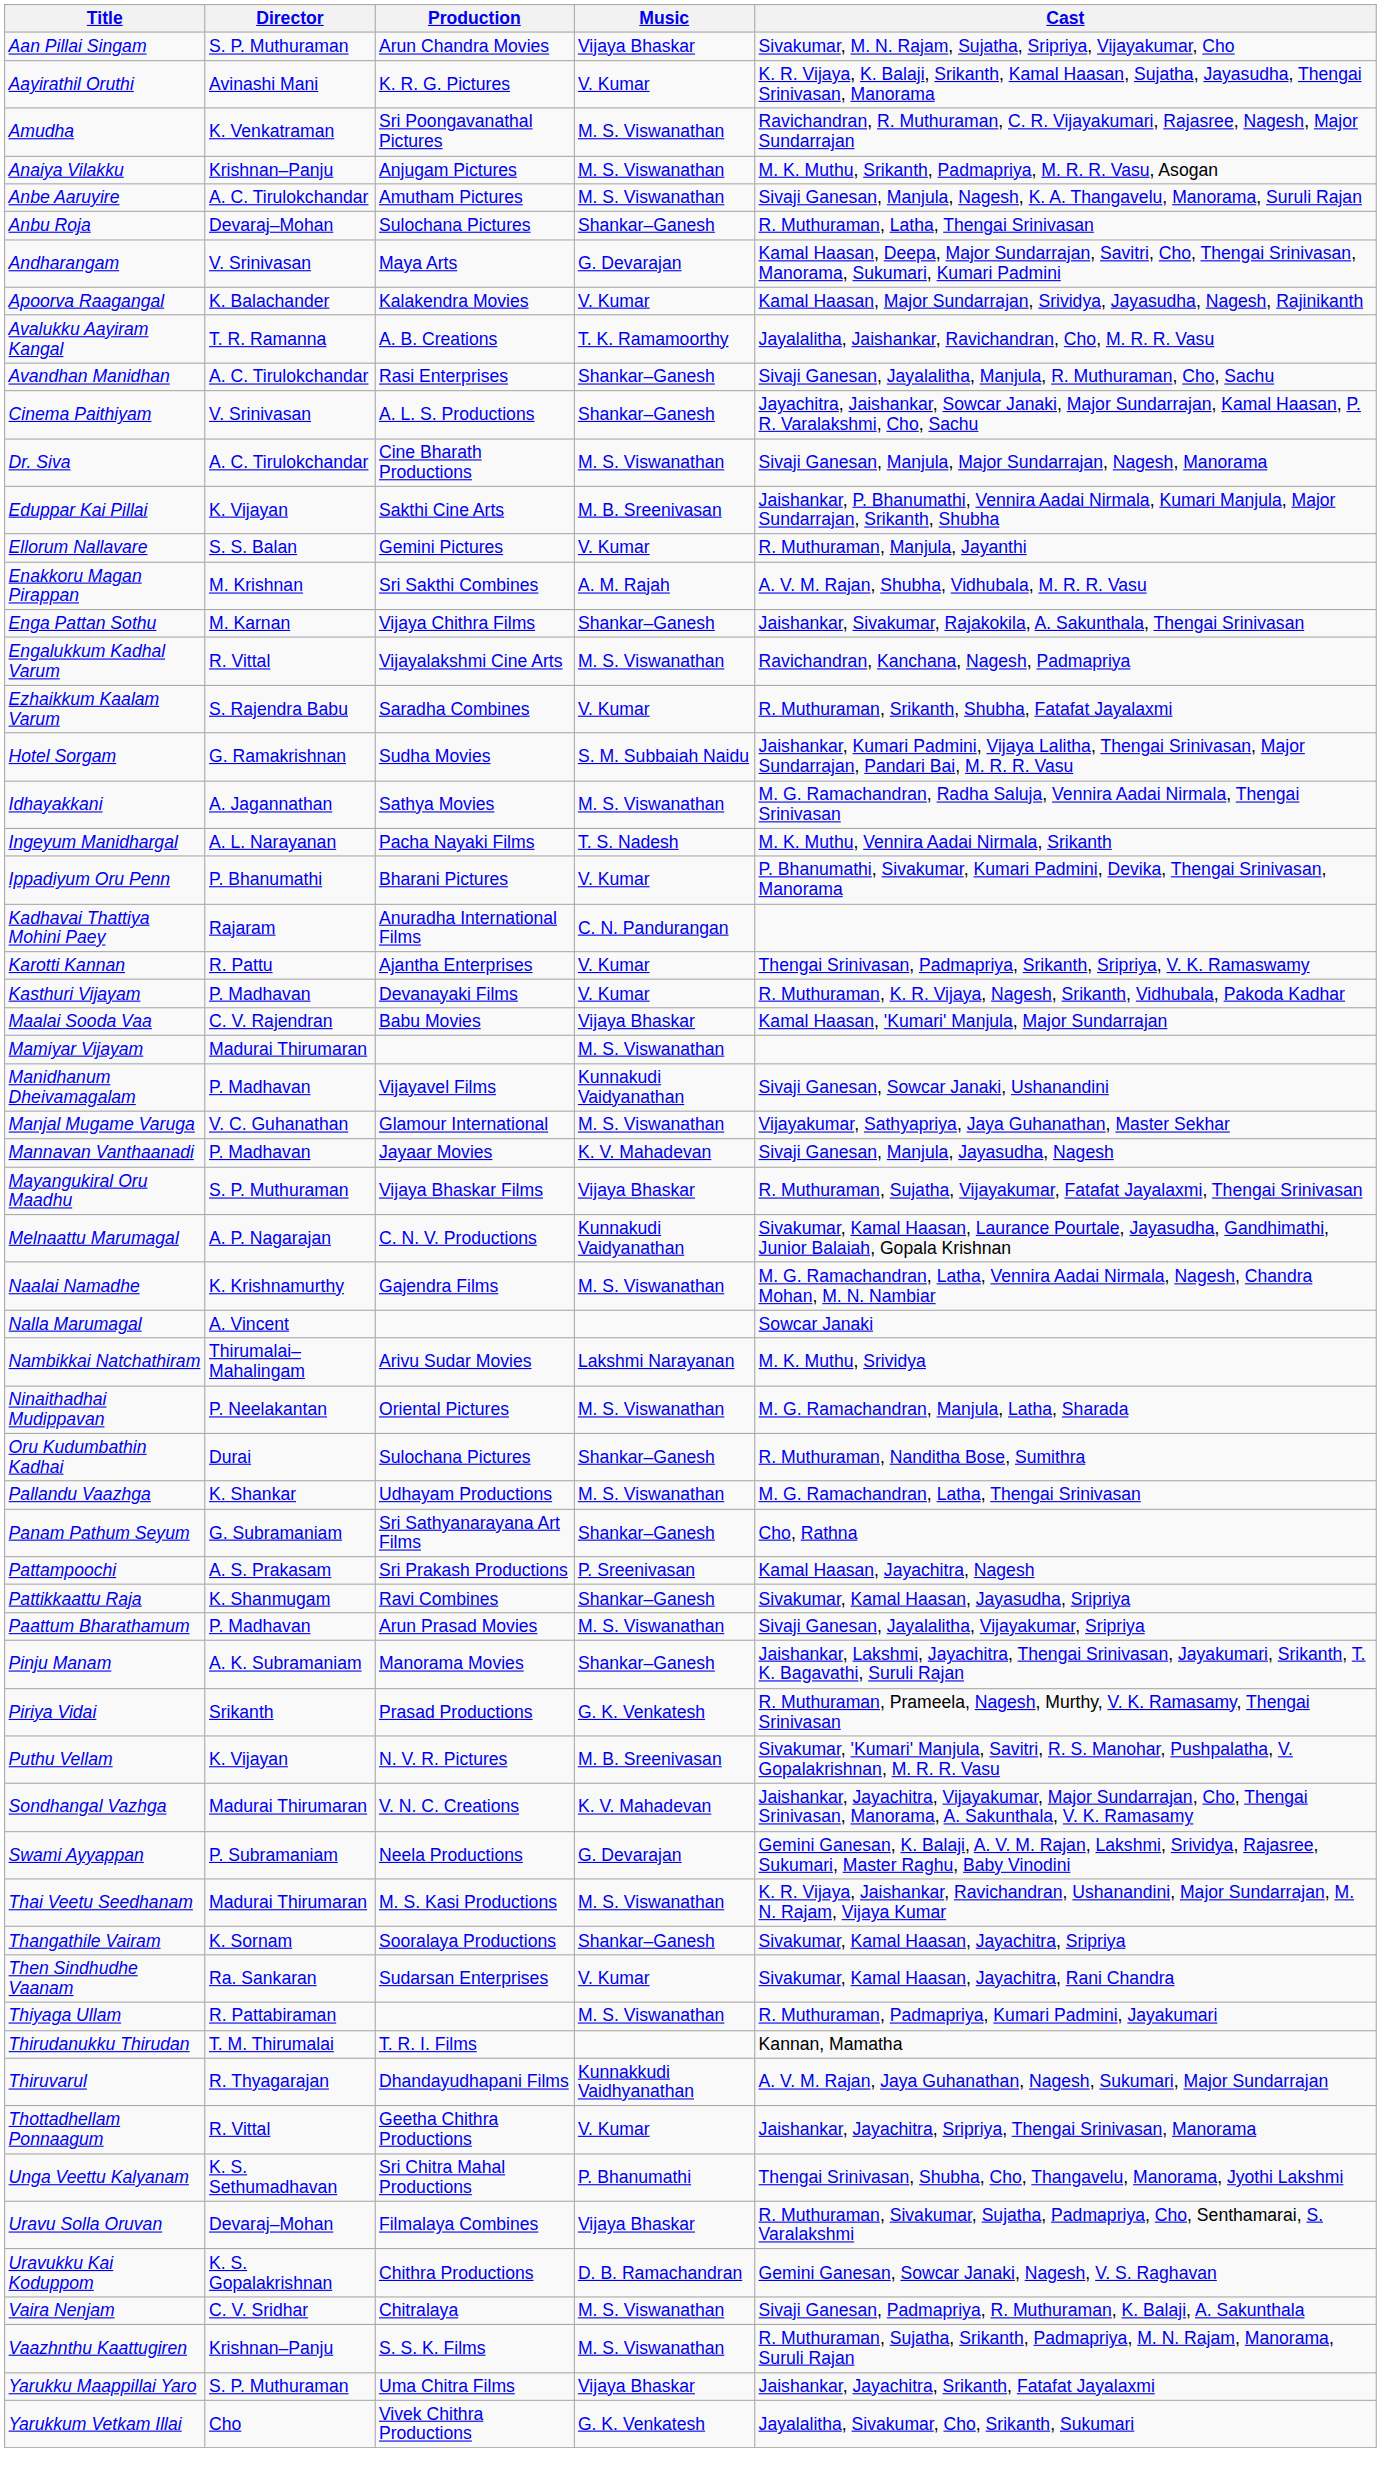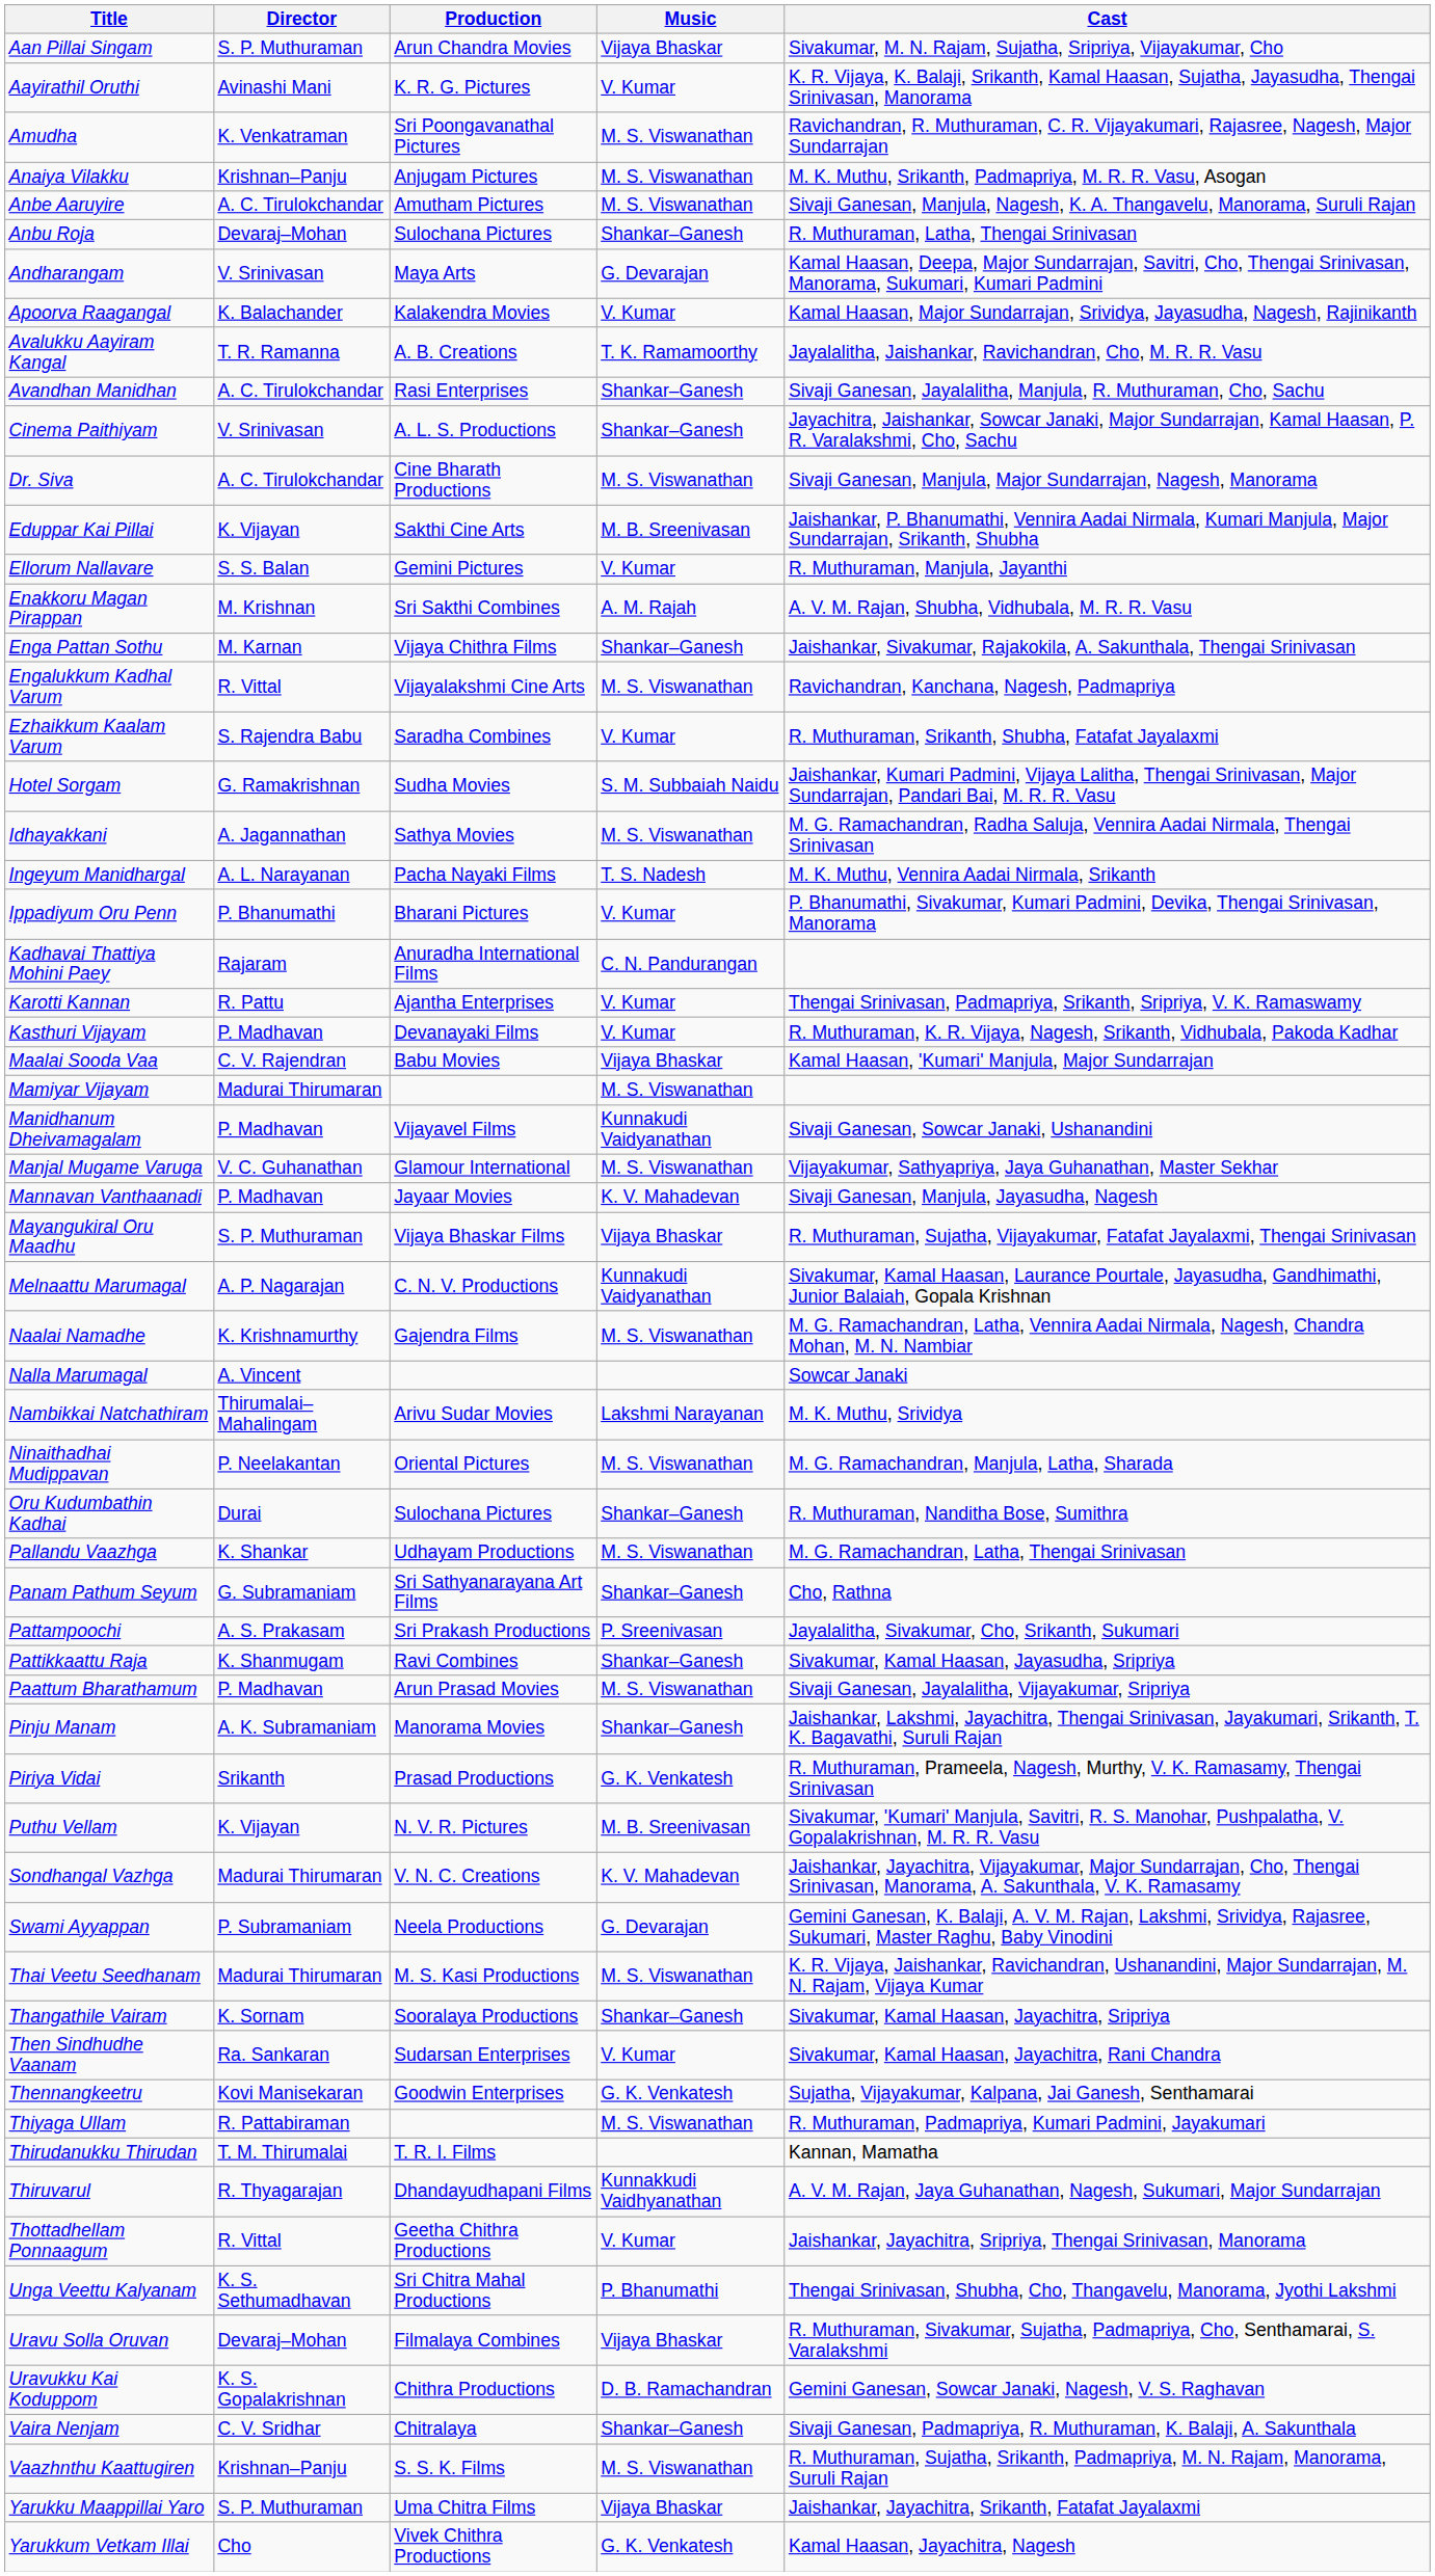Pattampoochi | Cast: Kamal Haasan, Jayachitra, Nagesh -> Jayalalitha, Sivakumar, Cho, Srikanth, Sukumari
+ row: Thennangkeetru | Kovi Manisekaran | Goodwin Enterprises | G. K. Venkatesh | Sujatha, Vijayakumar, Kalpana, Jai Ganesh, Senthamarai
Vaira Nenjam | Music: M. S. Viswanathan -> Shankar–Ganesh
Yarukkum Vetkam Illai | Cast: Jayalalitha, Sivakumar, Cho, Srikanth, Sukumari -> Kamal Haasan, Jayachitra, Nagesh
